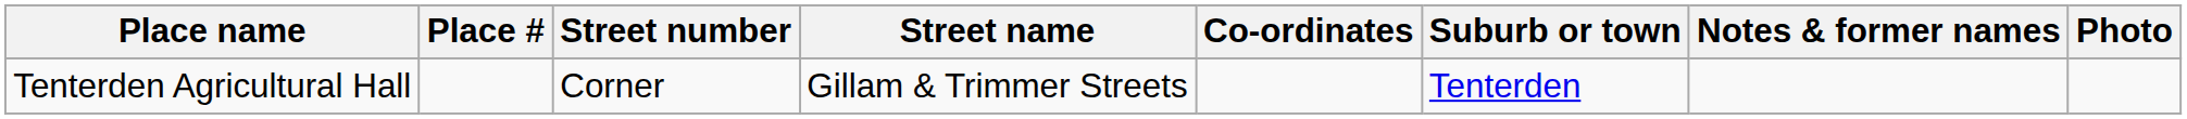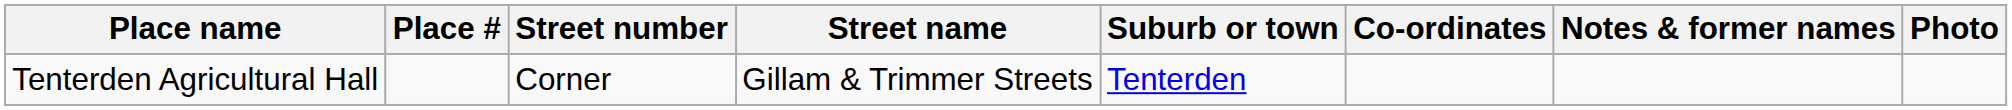columns swapped: Suburb or town <-> Co-ordinates
